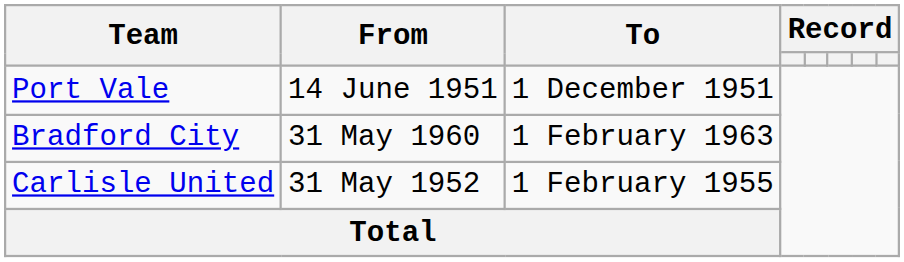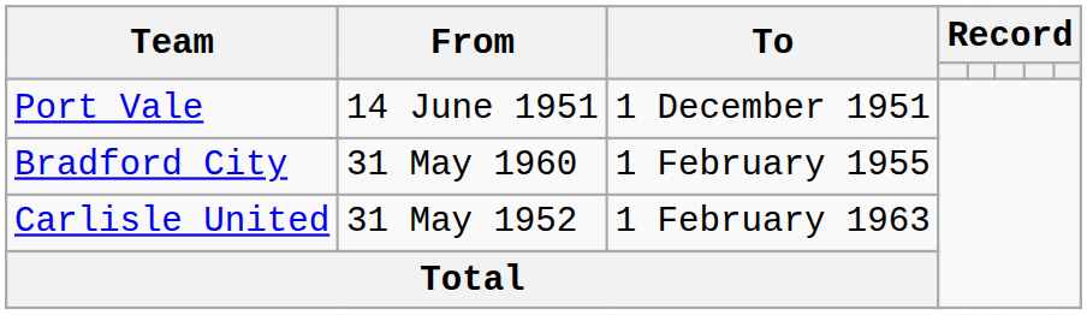Bradford City | To: 1 February 1963 -> 1 February 1955
Carlisle United | To: 1 February 1955 -> 1 February 1963
